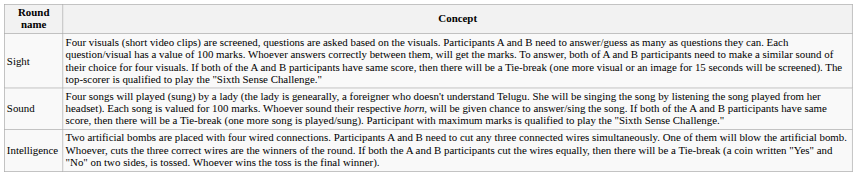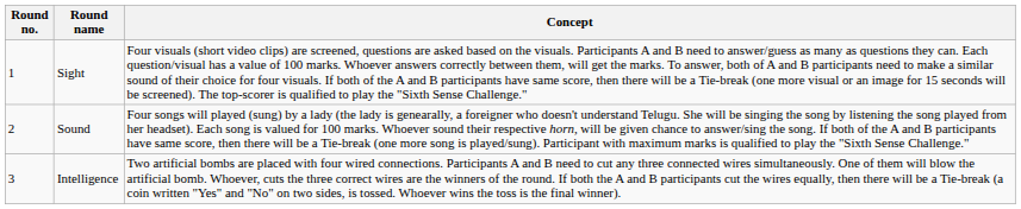+ column: Round no. | 1 | 2 | 3
